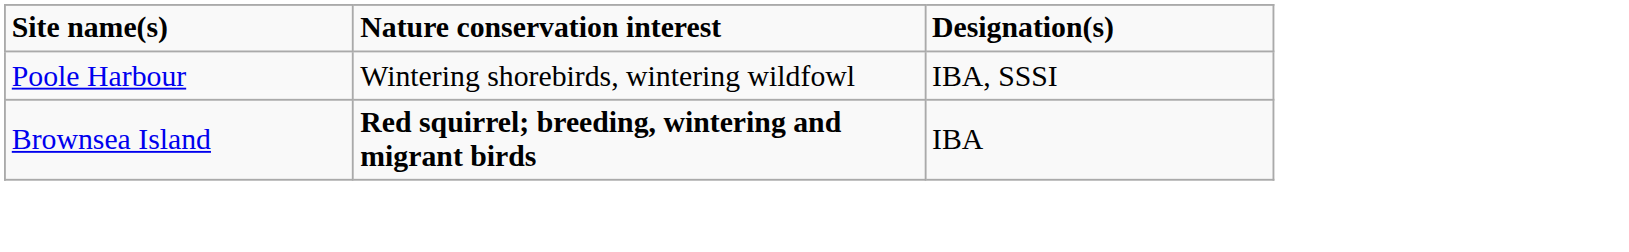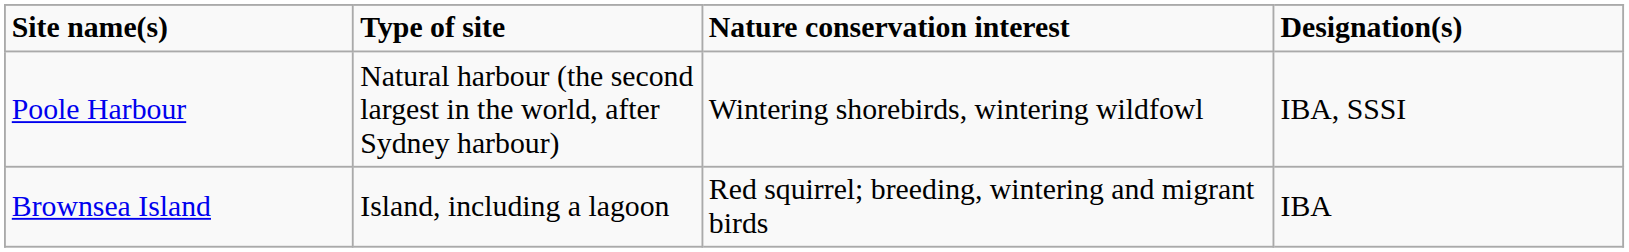+ column: Type of site | Natural harbour (the second largest in the world, after Sydney harbour) | Island, including a lagoon
Brownsea Island | Nature conservation interest: bold -> normal
